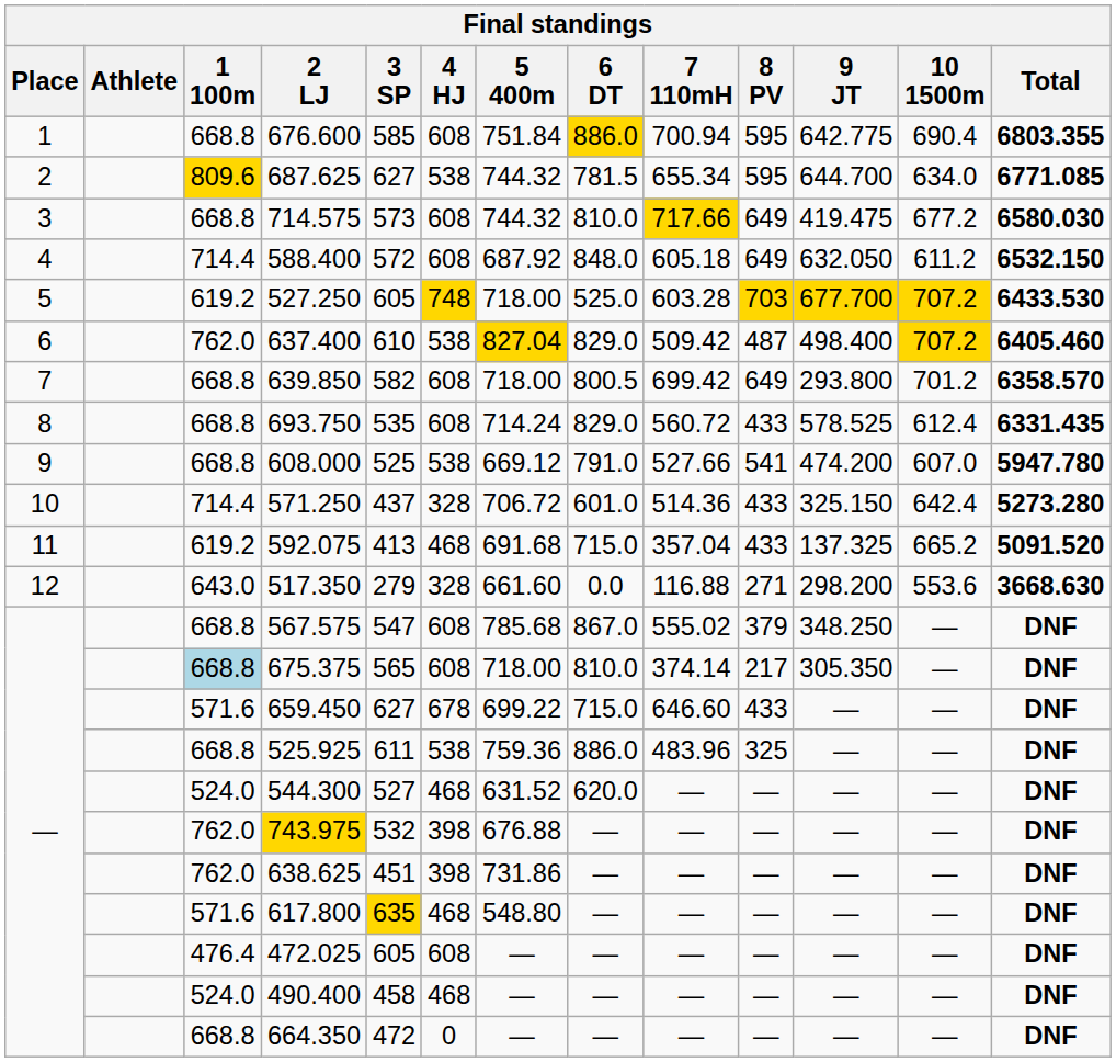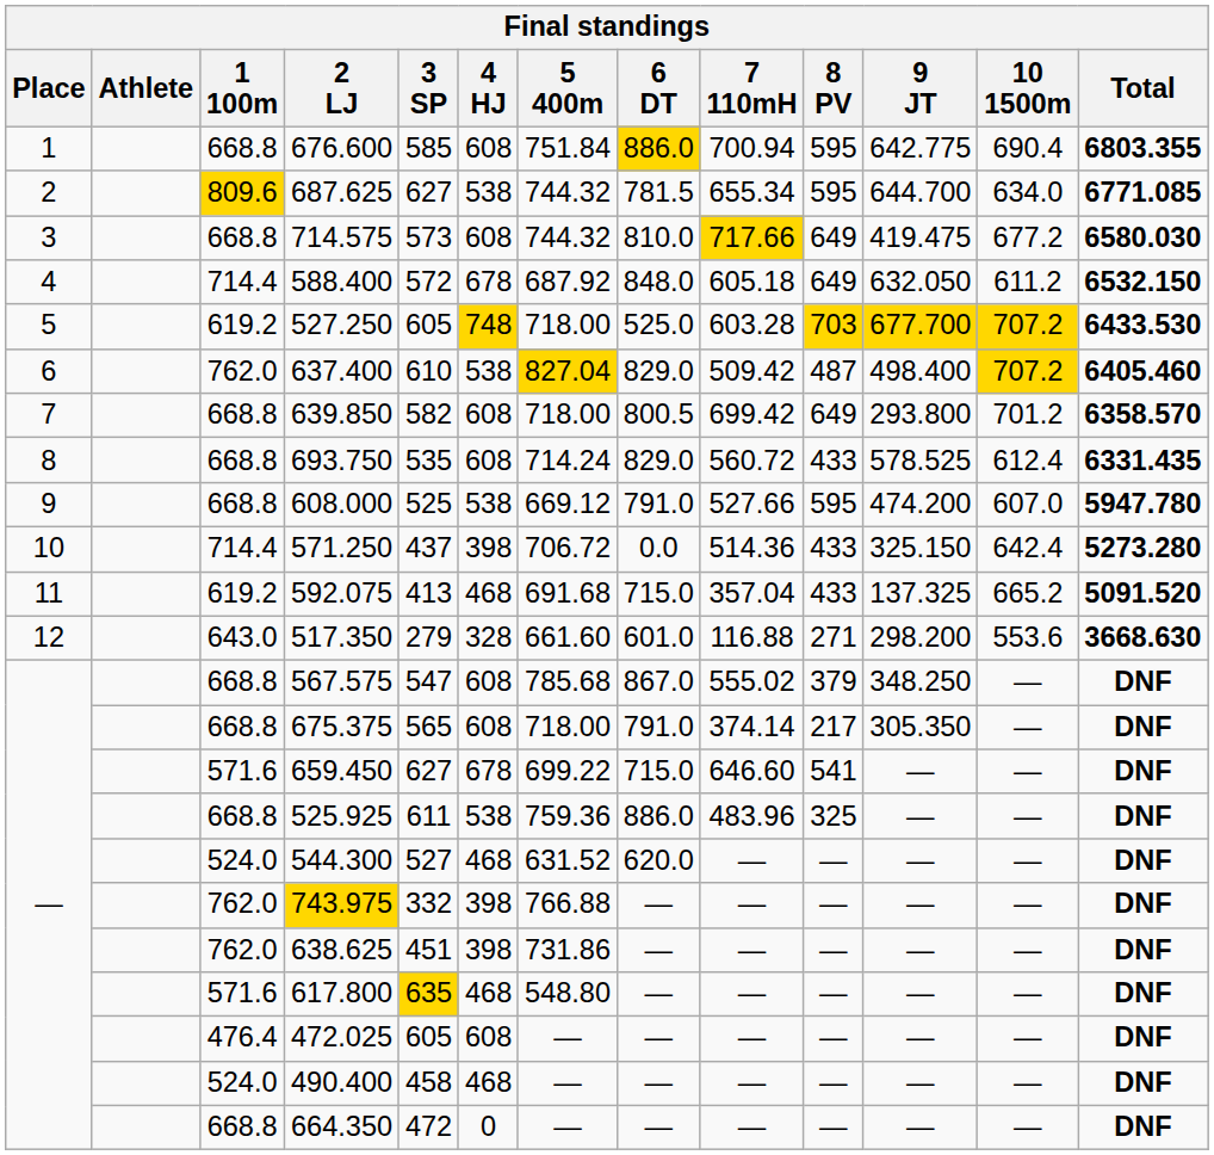588.400 | 4 HJ: 608 -> 678
608.000 | 8 PV: 541 -> 595
571.250 | 4 HJ: 328 -> 398
571.250 | 6 DT: 601.0 -> 0.0
517.350 | 6 DT: 0.0 -> 601.0
675.375 | 1 100m: lightblue background -> no background
675.375 | 6 DT: 810.0 -> 791.0
659.450 | 8 PV: 433 -> 541
743.975 | 3 SP: 532 -> 332
743.975 | 5 400m: 676.88 -> 766.88
